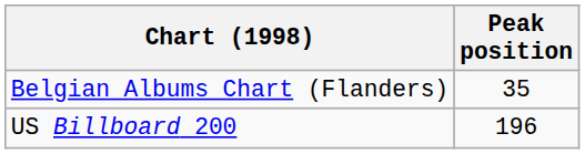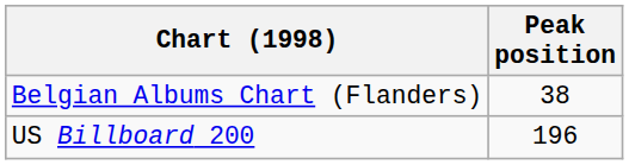Belgian Albums Chart (Flanders) | Peak position: 35 -> 38
